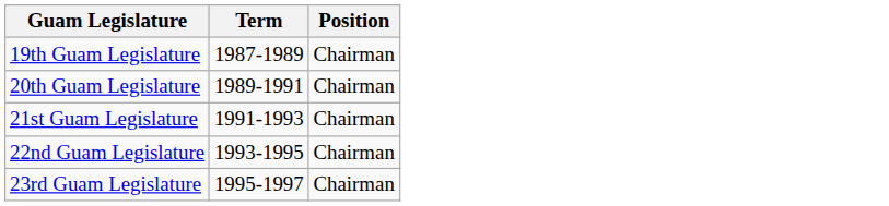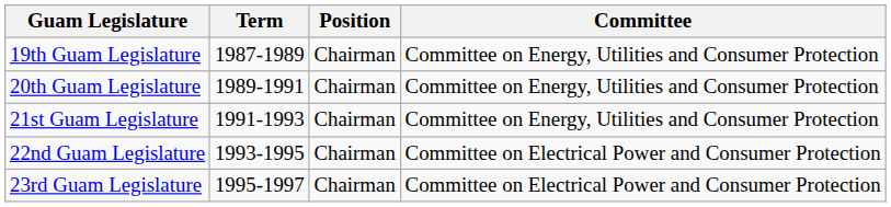+ column: Committee | Committee on Energy, Utilities and Consumer Protection | Committee on Energy, Utilities and Consumer Protection | Committee on Energy, Utilities and Consumer Protection | Committee on Electrical Power and Consumer Protection | Committee on Electrical Power and Consumer Protection
